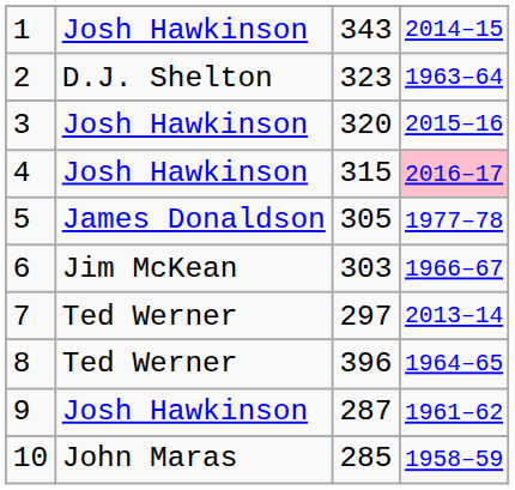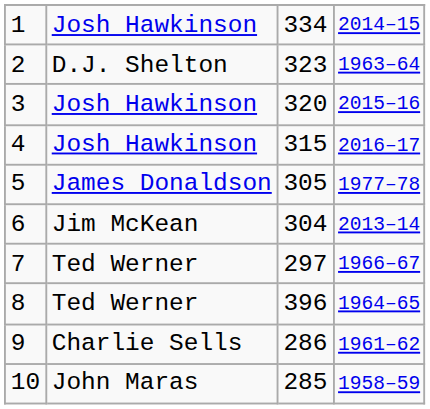1 | column 3: 343 -> 334
4 | column 4: pink background -> no background
6 | column 3: 303 -> 304
6 | column 4: 1966–67 -> 2013–14
7 | column 4: 2013–14 -> 1966–67
9 | column 2: Josh Hawkinson -> Charlie Sells
9 | column 3: 287 -> 286
